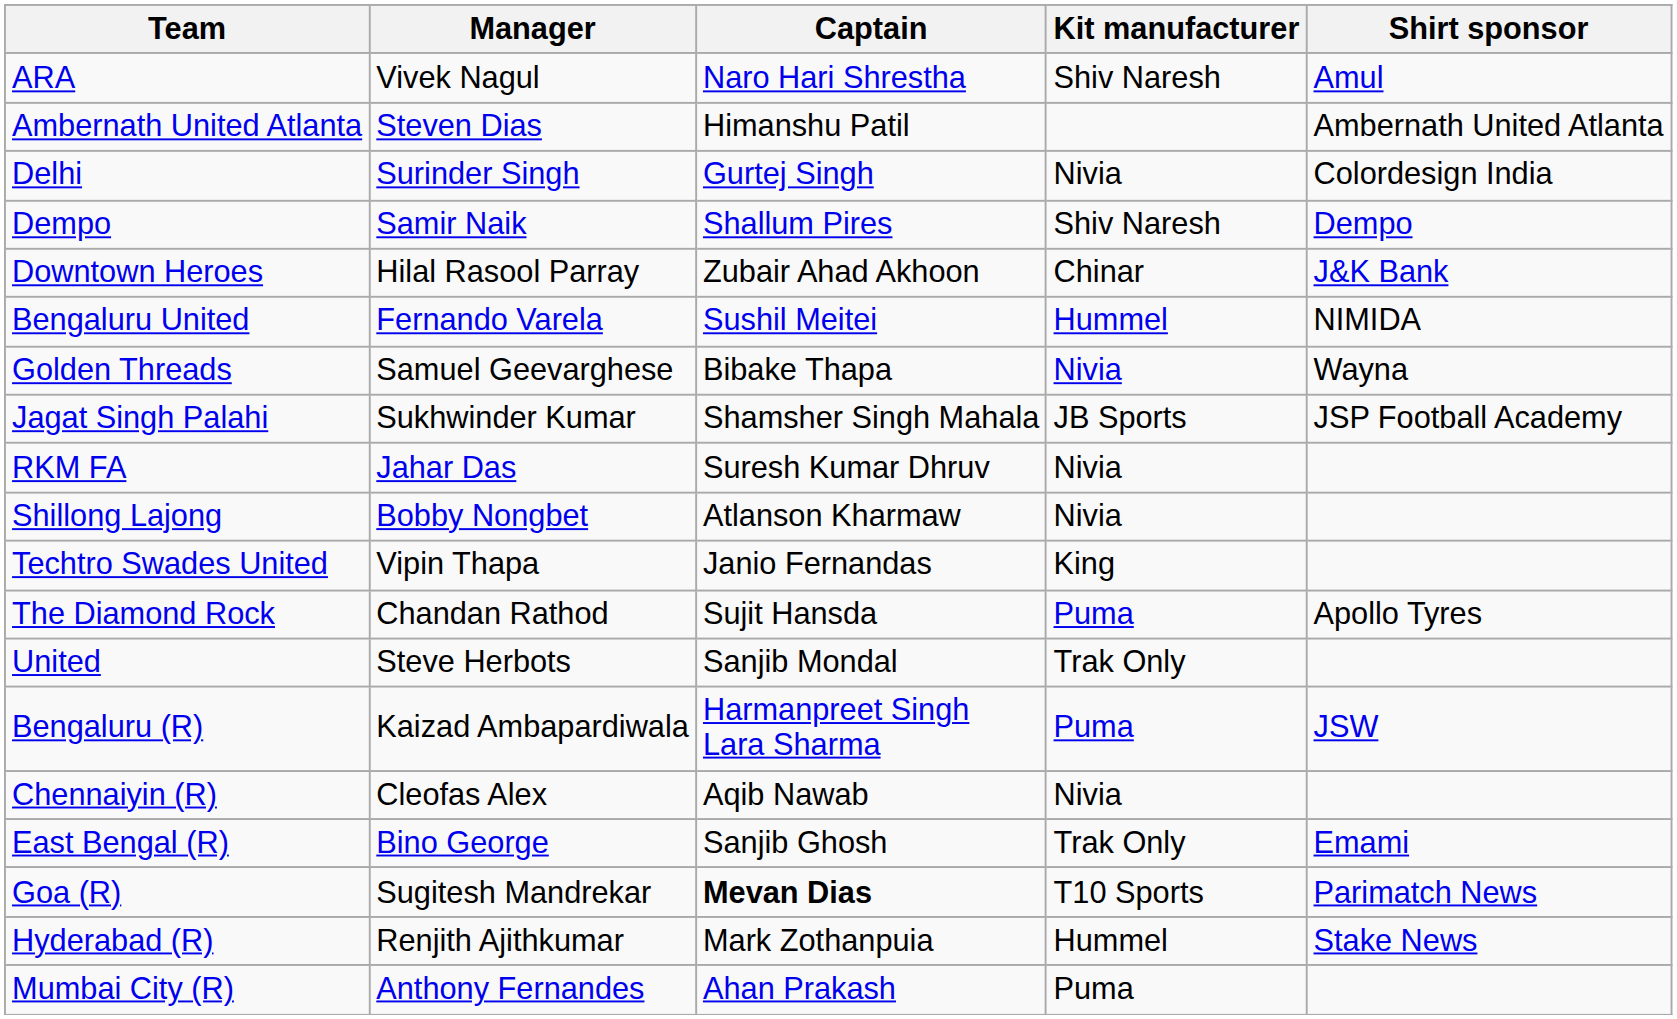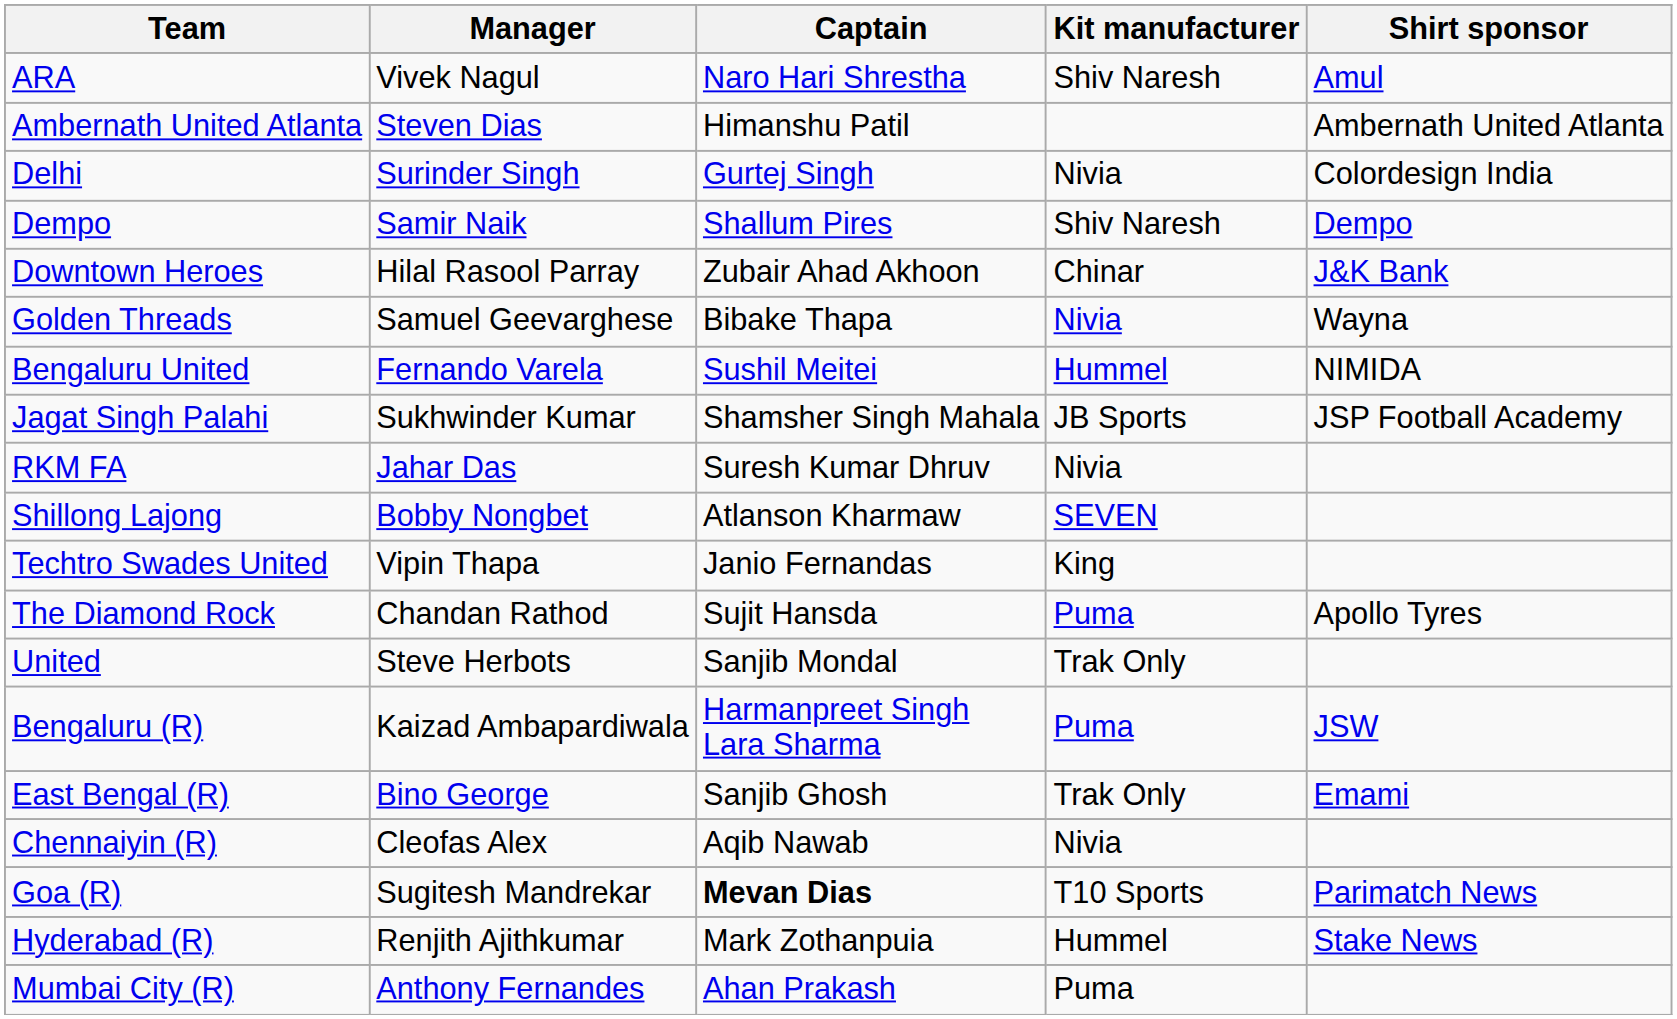rows swapped: Bengaluru United <-> Golden Threads
Shillong Lajong | Kit manufacturer: Nivia -> SEVEN
rows swapped: Chennaiyin (R) <-> East Bengal (R)
